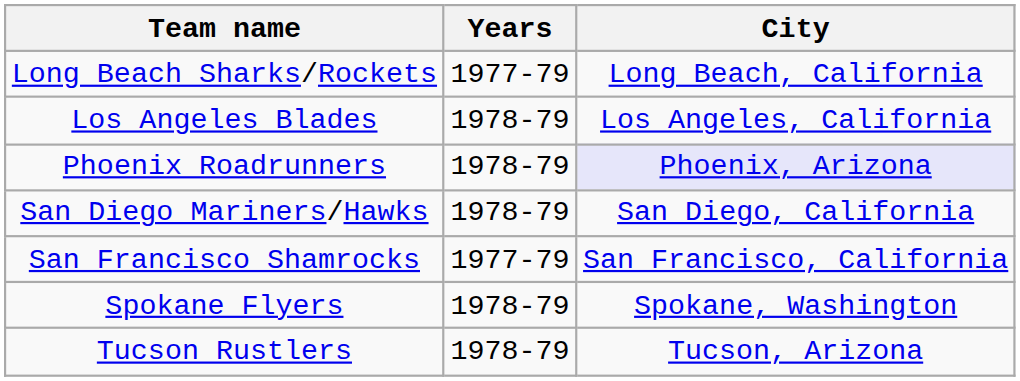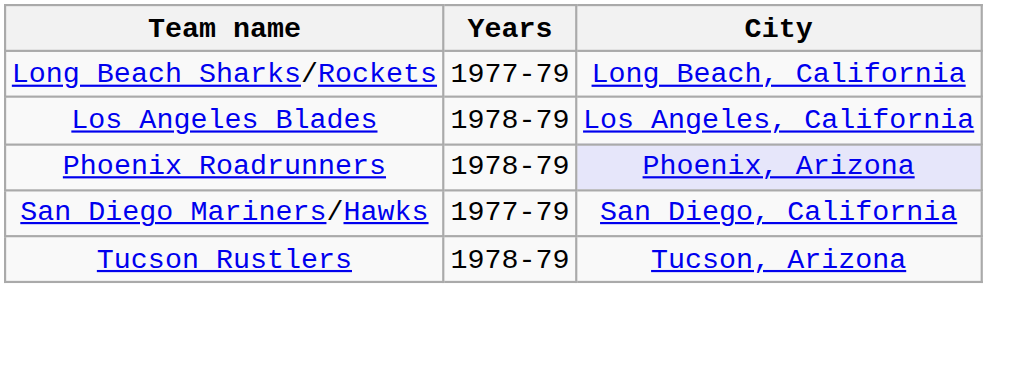San Diego Mariners/Hawks | Years: 1978-79 -> 1977-79
- row: San Francisco Shamrocks | 1977-79 | San Francisco, California
- row: Spokane Flyers | 1978-79 | Spokane, Washington
